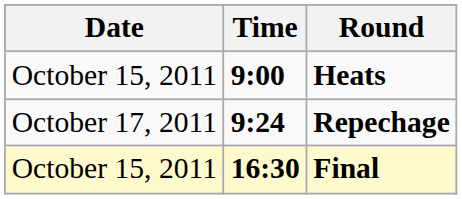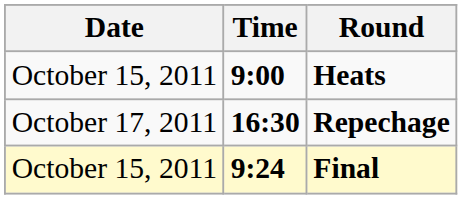Repechage | Time: 9:24 -> 16:30
Final | Time: 16:30 -> 9:24
